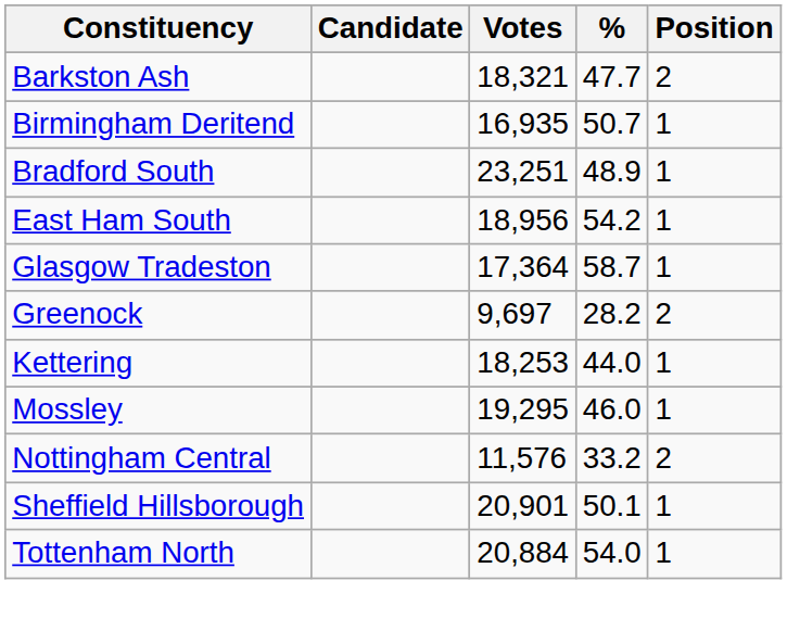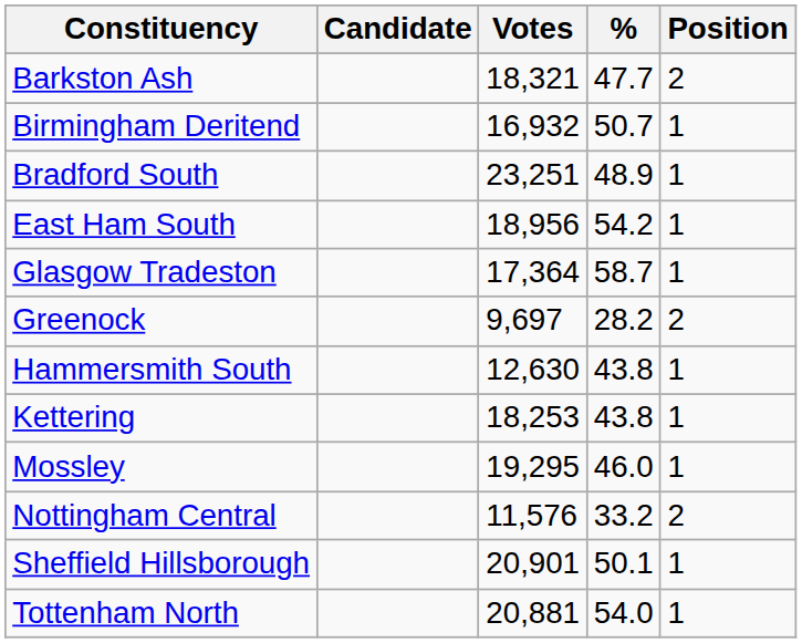Birmingham Deritend | Votes: 16,935 -> 16,932
+ row: Hammersmith South | 12,630 | 43.8 | 1
Kettering | %: 44.0 -> 43.8
Tottenham North | Votes: 20,884 -> 20,881
